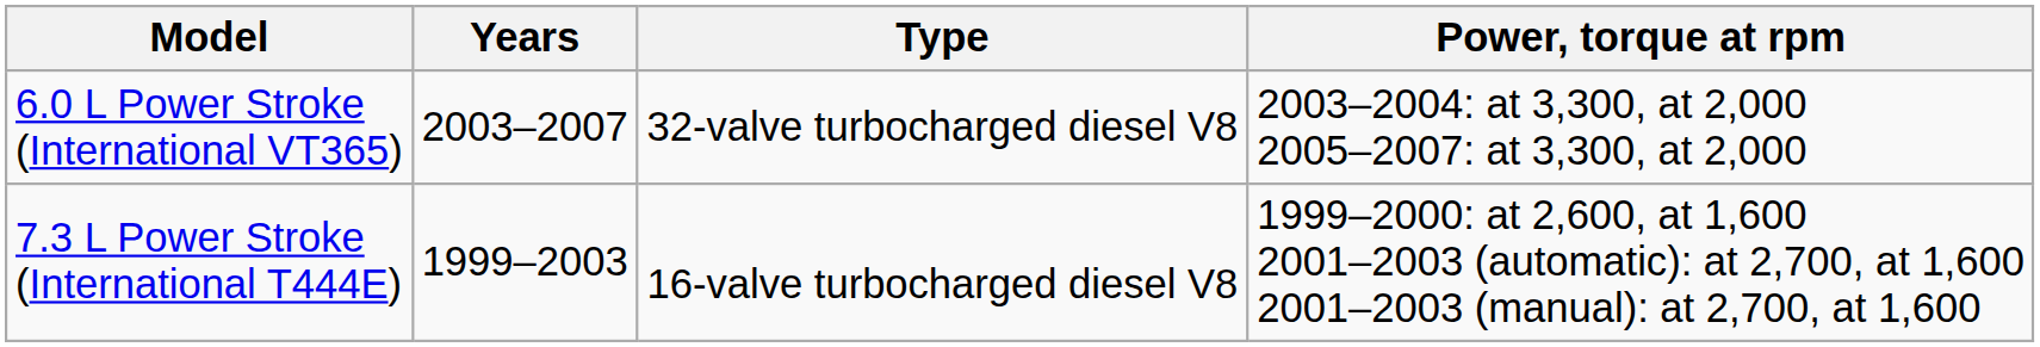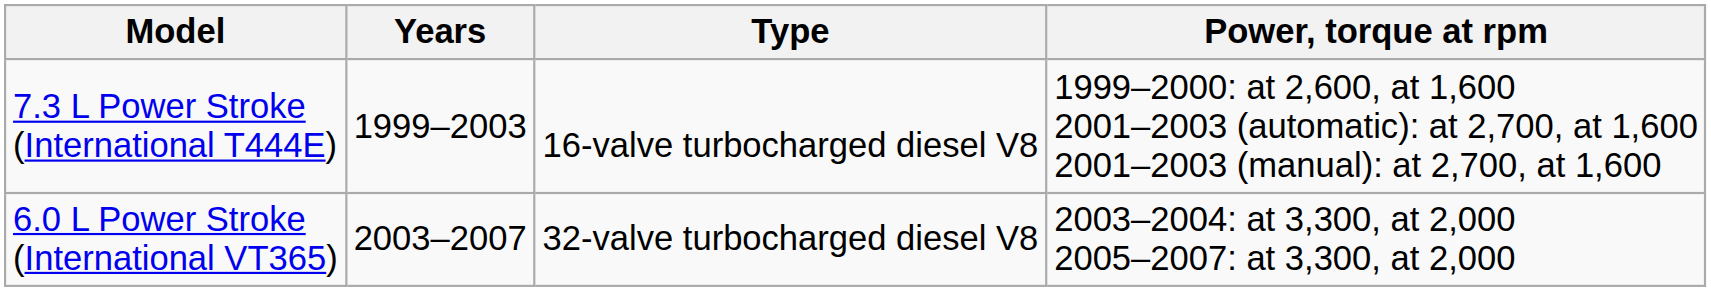rows swapped: 7.3 L Power Stroke (International T444E) <-> 6.0 L Power Stroke (International VT365)
